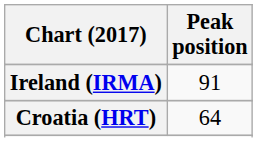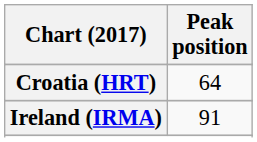rows swapped: Croatia (HRT) <-> Ireland (IRMA)
